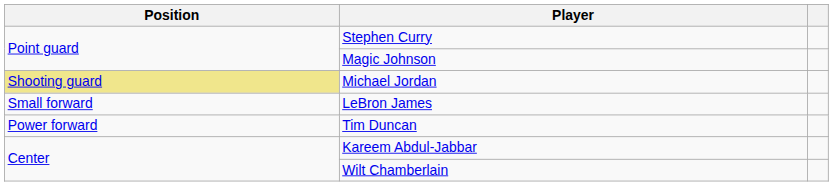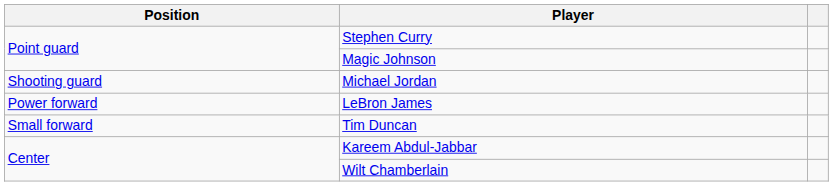Michael Jordan | Position: khaki background -> no background
LeBron James | Position: Small forward -> Power forward
Tim Duncan | Position: Power forward -> Small forward
